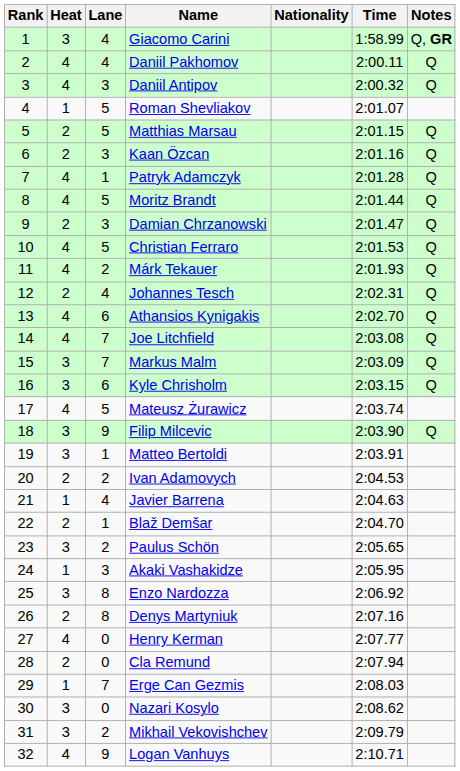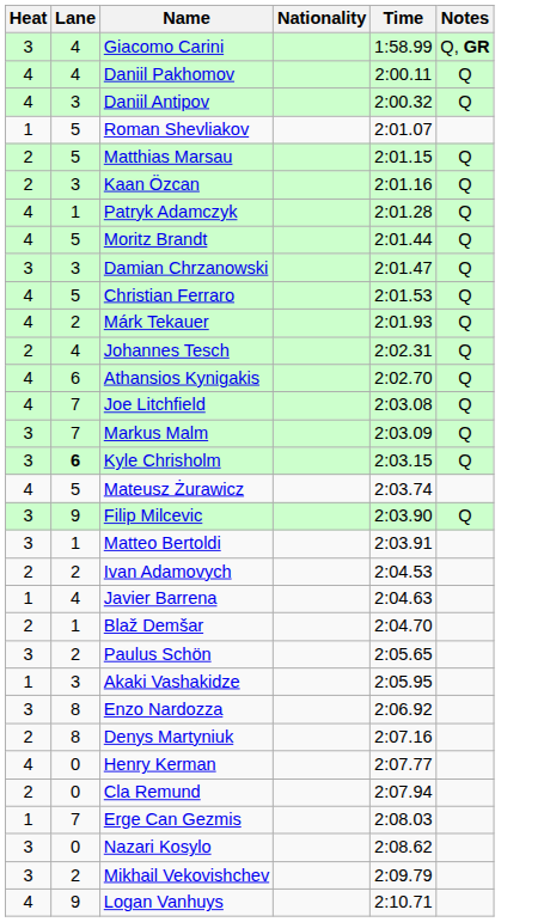- column: Rank | 1 | 2 | 3 | 4 | 5 | 6 | 7 | 8 | 9 | 10 | 11 | 12 | 13 | 14 | 15 | 16 | 17 | 18 | 19 | 20 | 21 | 22 | 23 | 24 | 25 | 26 | 27 | 28 | 29 | 30 | 31 | 32
Damian Chrzanowski | Heat: 2 -> 3
Kyle Chrisholm | Lane: normal -> bold
